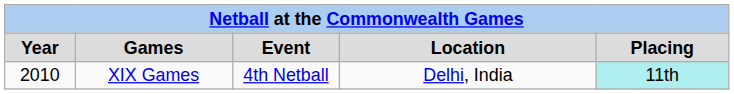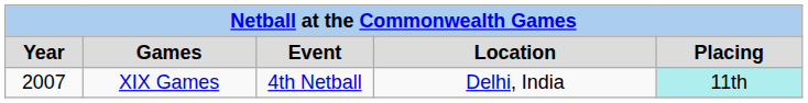XIX Games | Year: 2010 -> 2007
